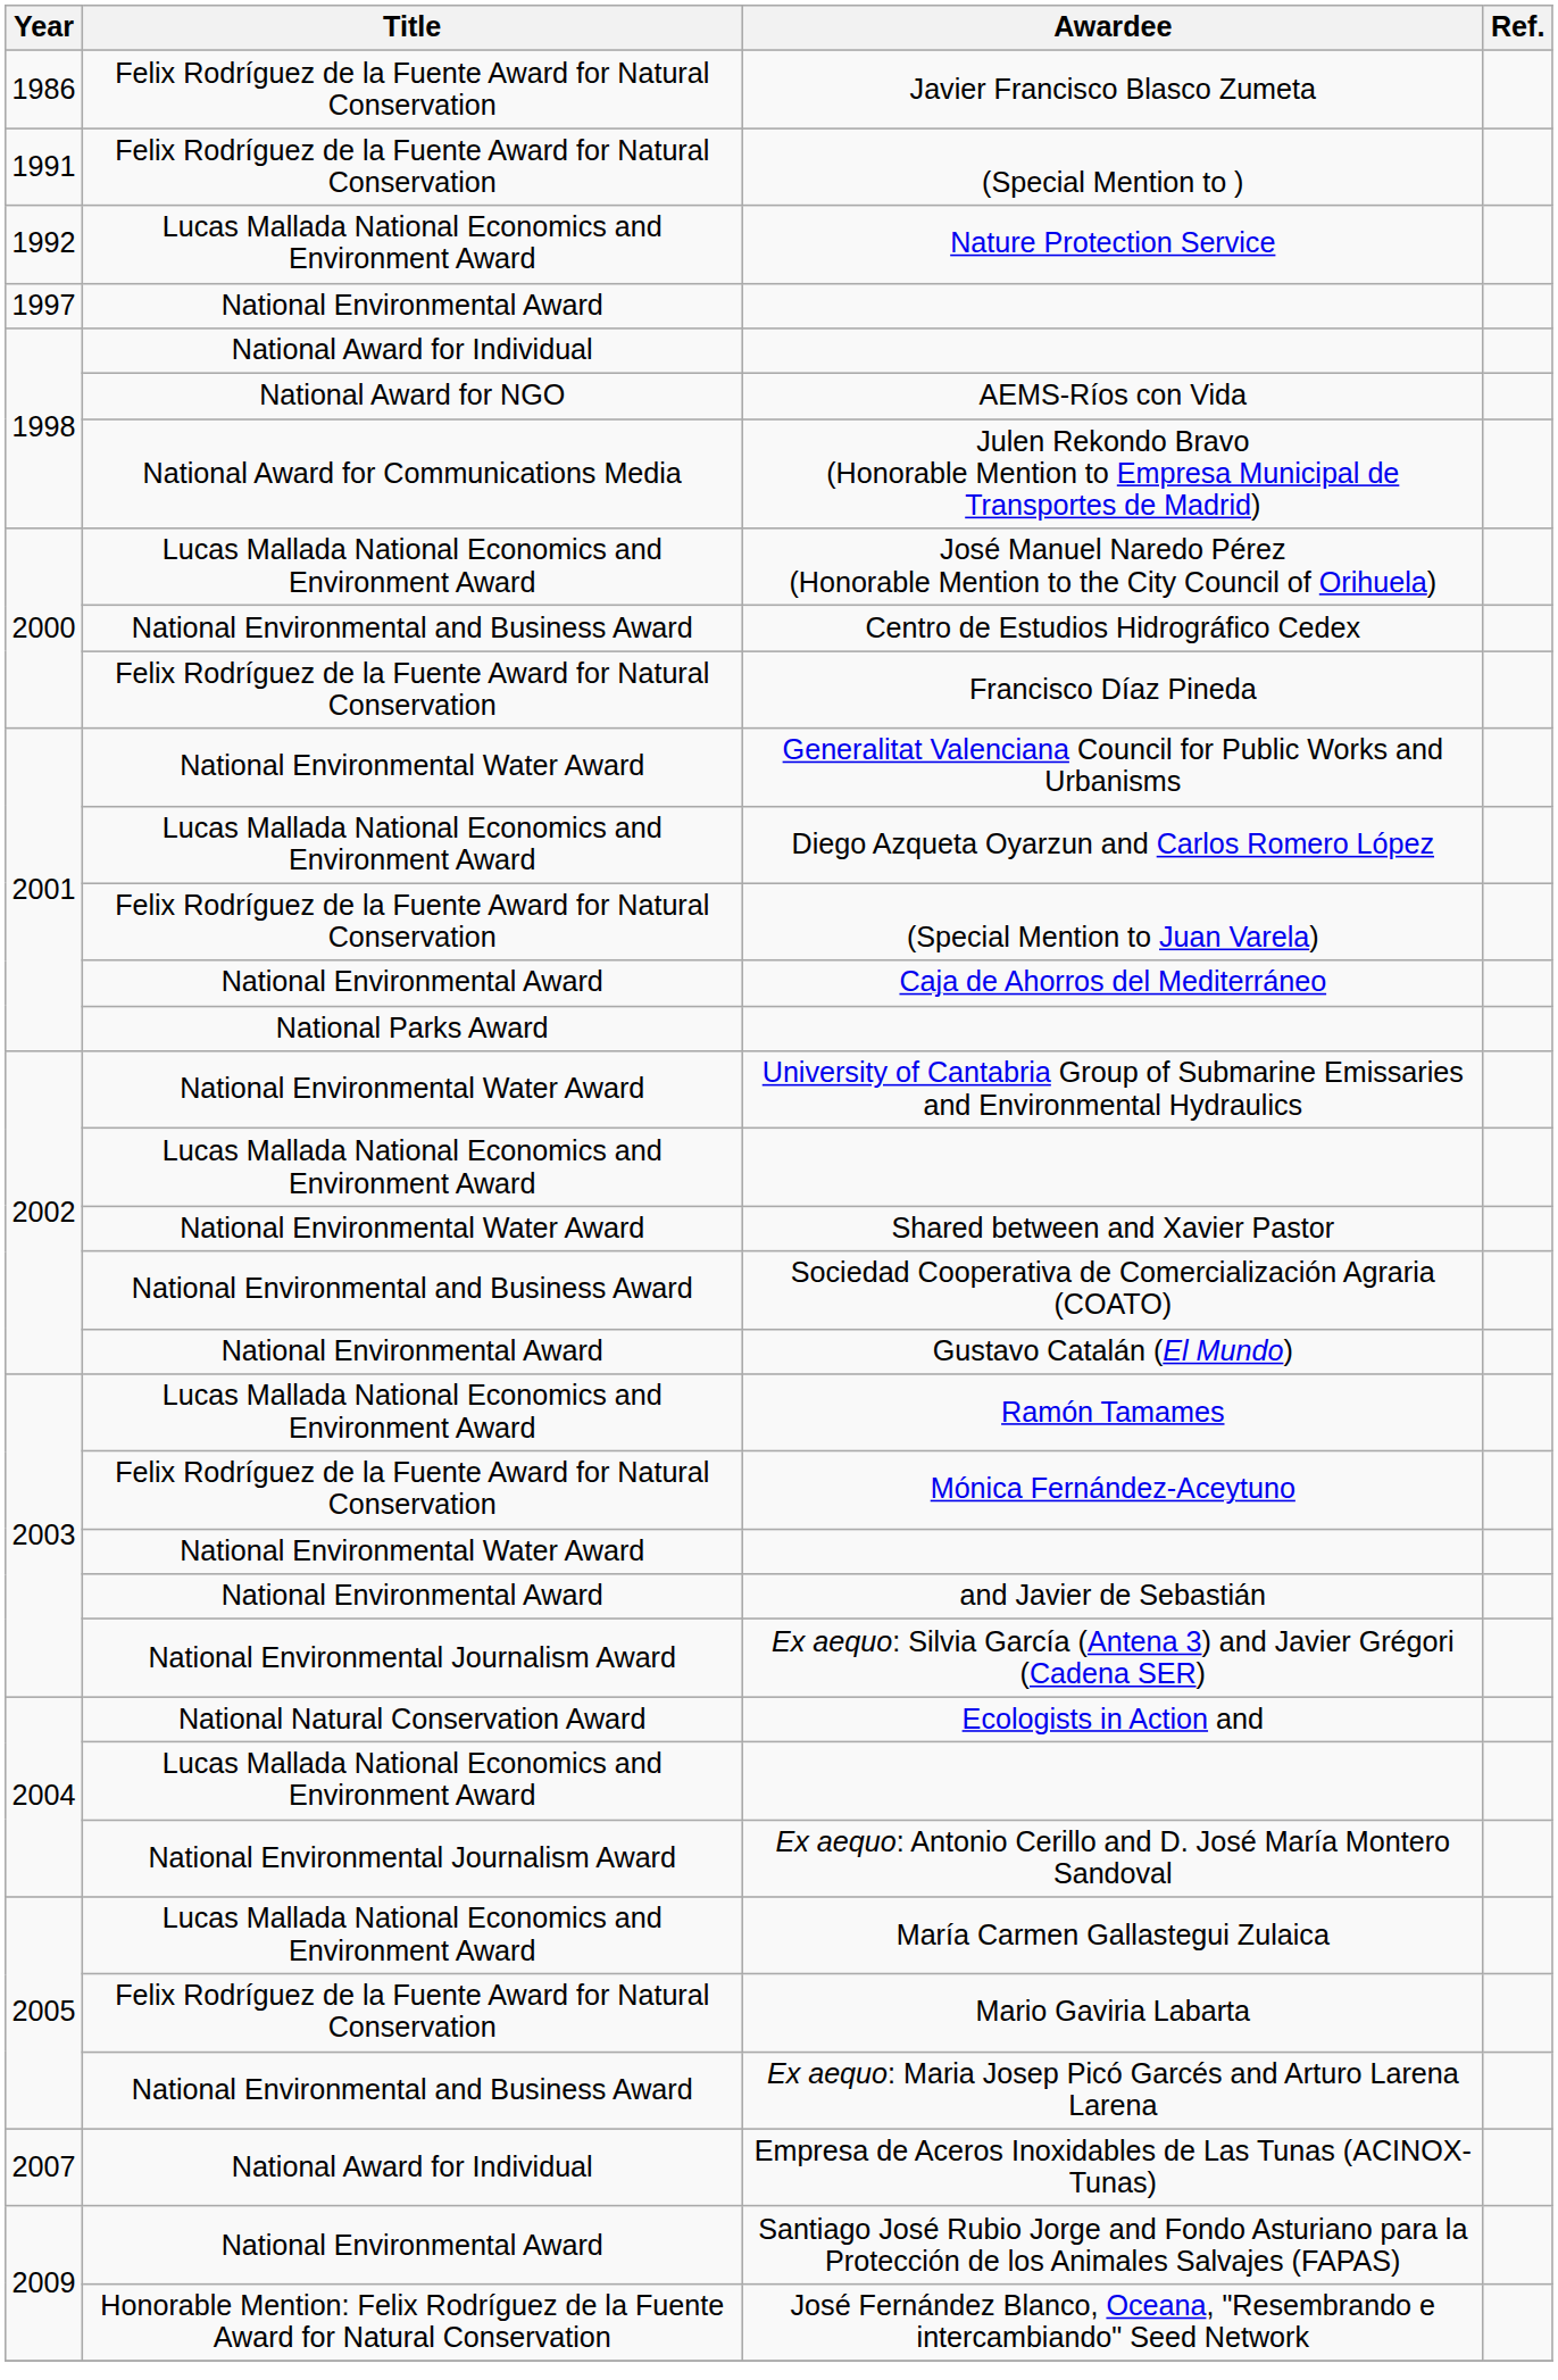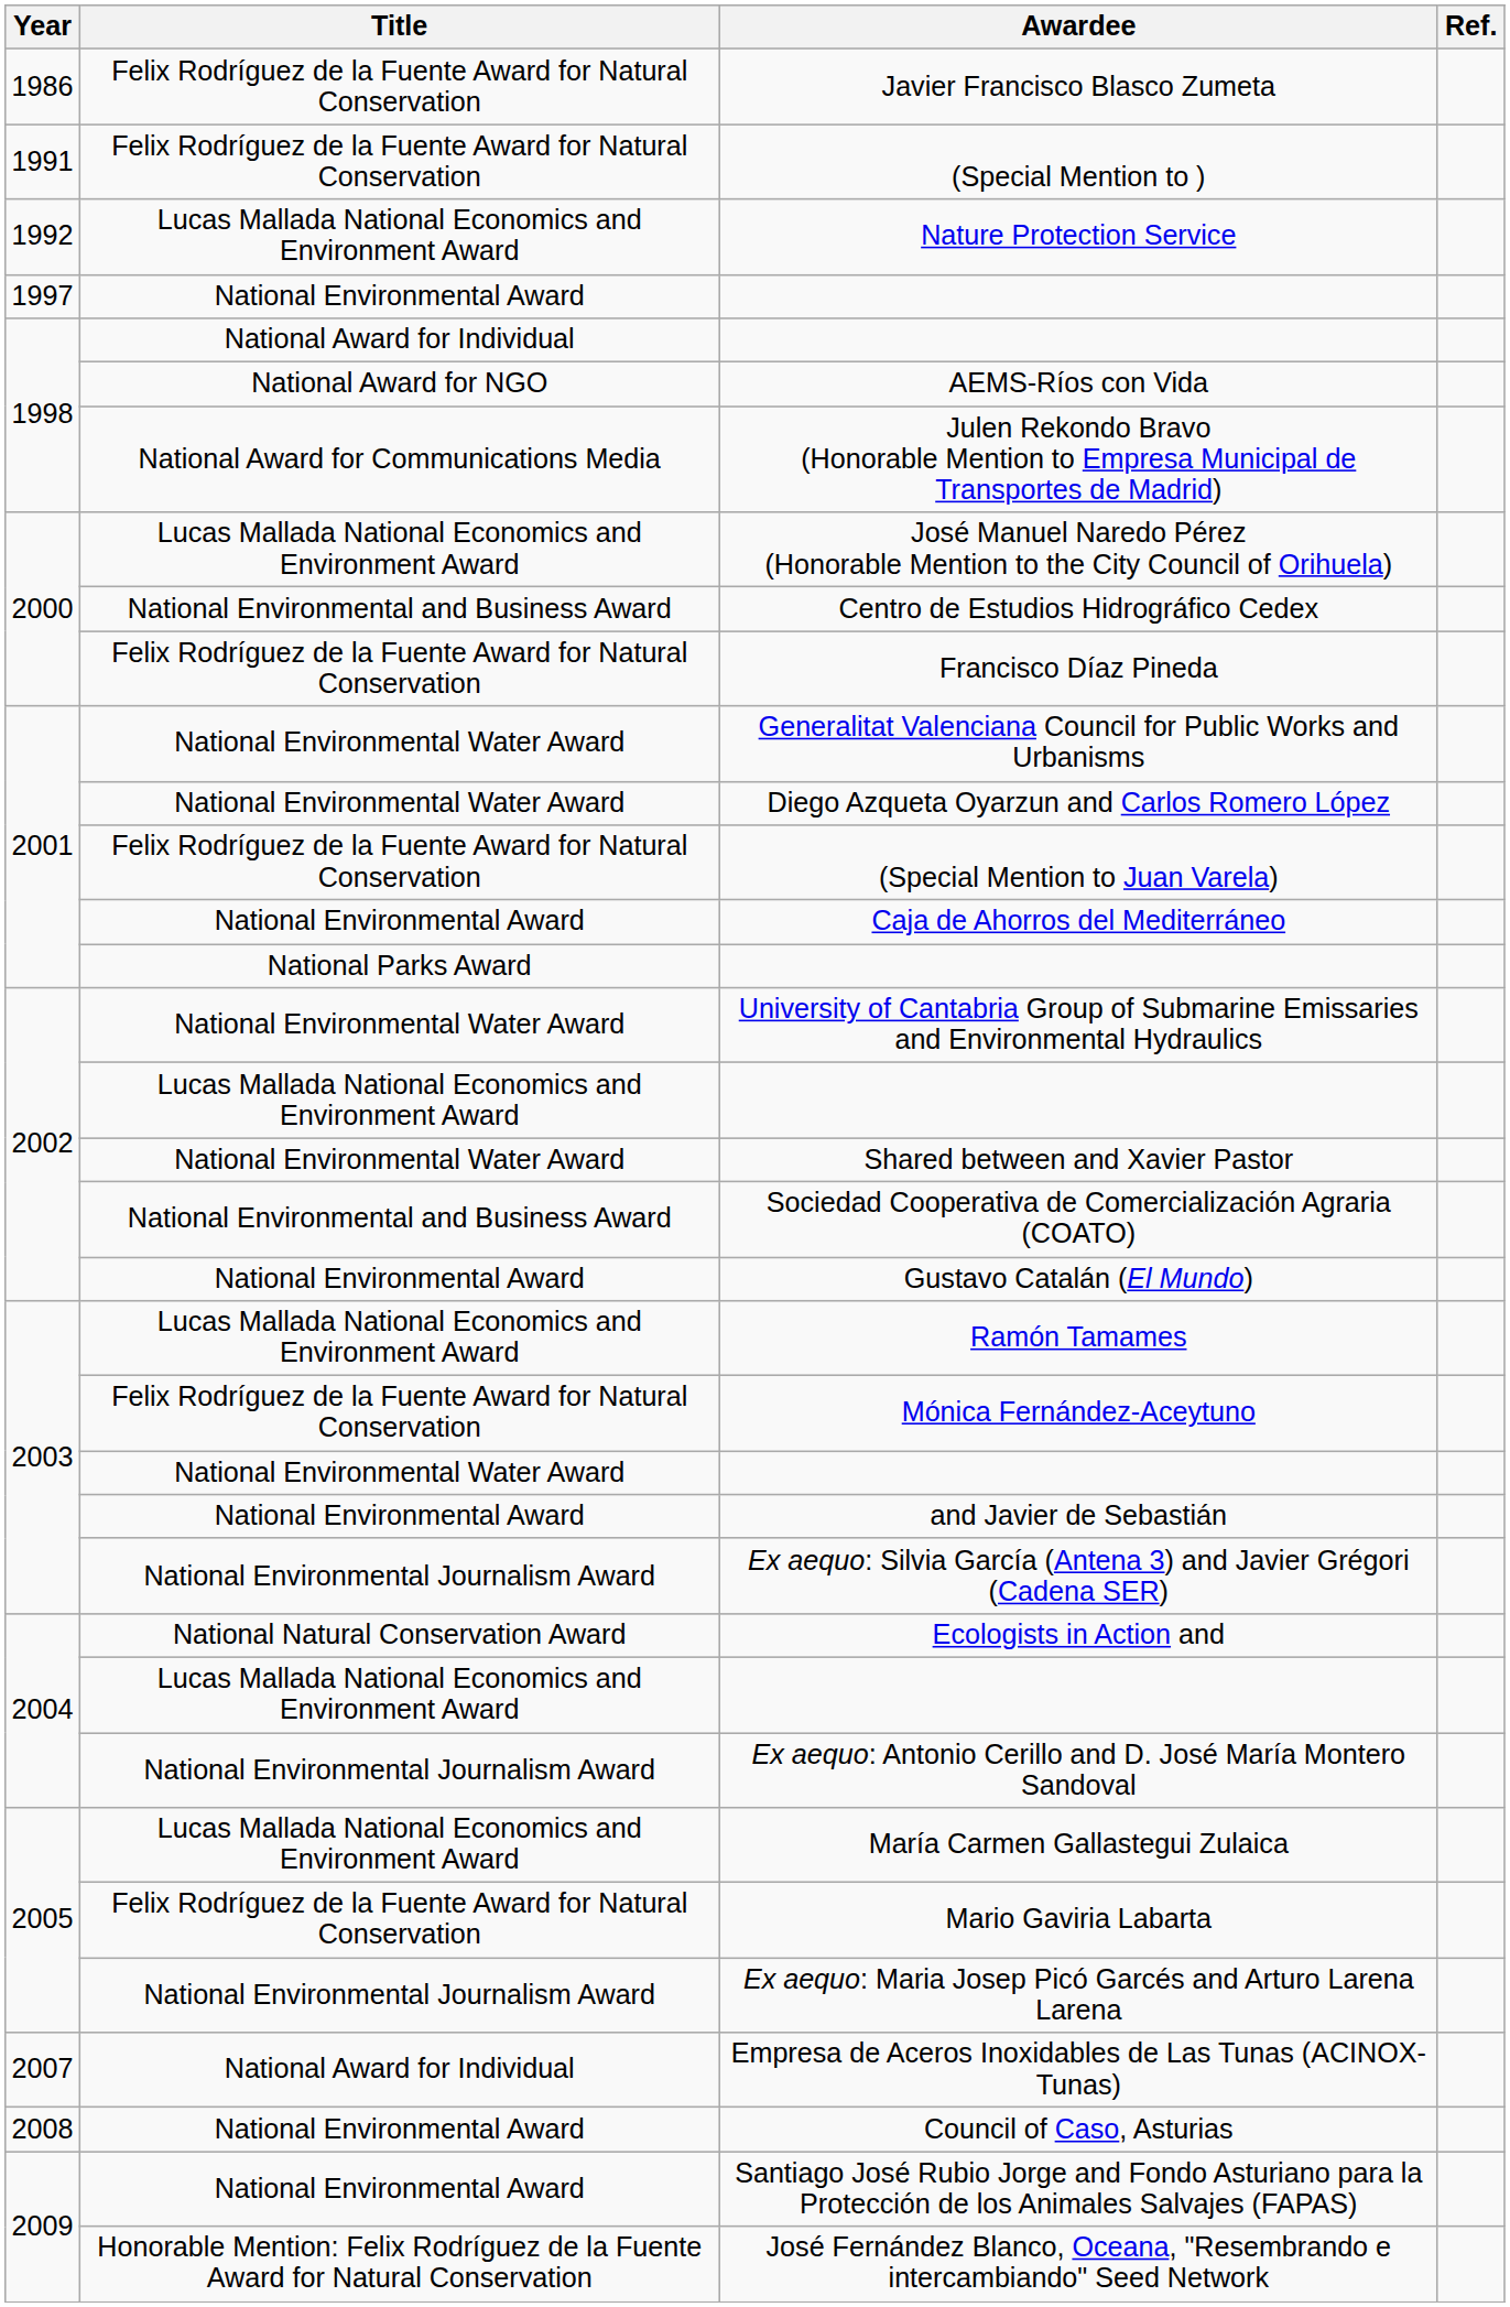Diego Azqueta Oyarzun and Carlos Romero López | Title: Lucas Mallada National Economics and Environment Award -> National Environmental Water Award
Ex aequo: Maria Josep Picó Garcés and Arturo Larena Larena | Title: National Environmental and Business Award -> National Environmental Journalism Award
+ row: 2008 | National Environmental Award | Council of Caso, Asturias
